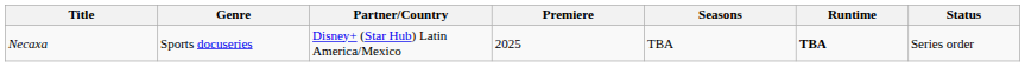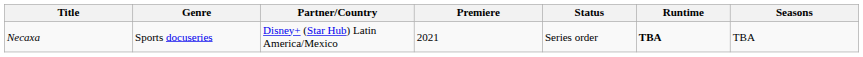columns swapped: Seasons <-> Status
Necaxa | Premiere: 2025 -> 2021
